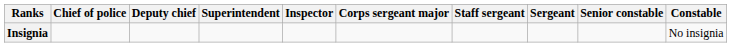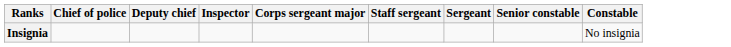- column: Superintendent
